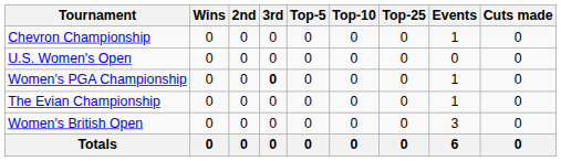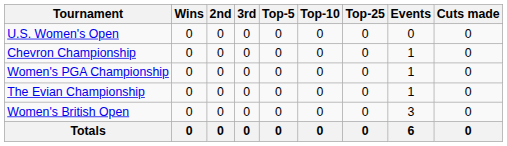rows swapped: Chevron Championship <-> U.S. Women's Open
Women's PGA Championship | 3rd: bold -> normal
